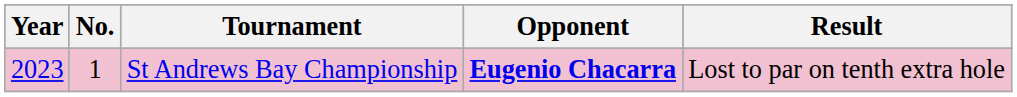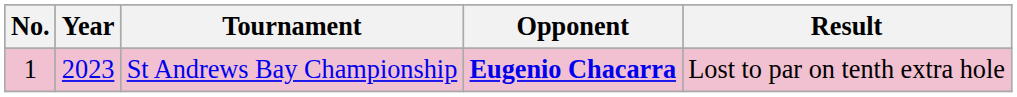columns swapped: No. <-> Year
